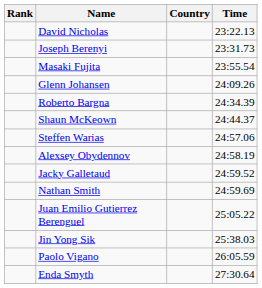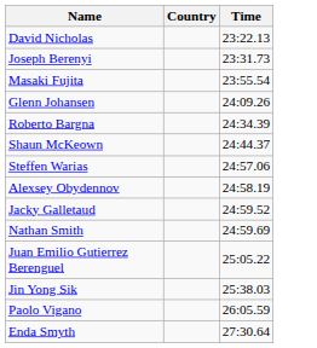- column: Rank
